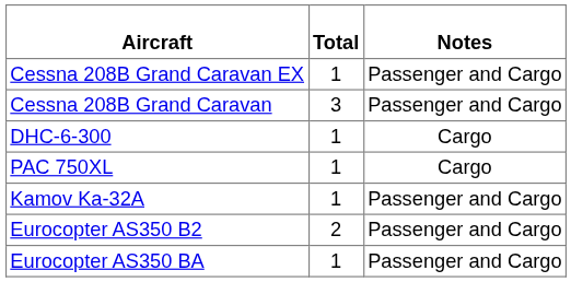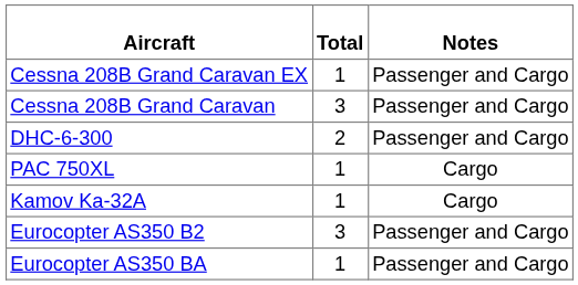DHC-6-300 | Total: 1 -> 2
DHC-6-300 | Notes: Cargo -> Passenger and Cargo
Kamov Ka-32A | Notes: Passenger and Cargo -> Cargo
Eurocopter AS350 B2 | Total: 2 -> 3
